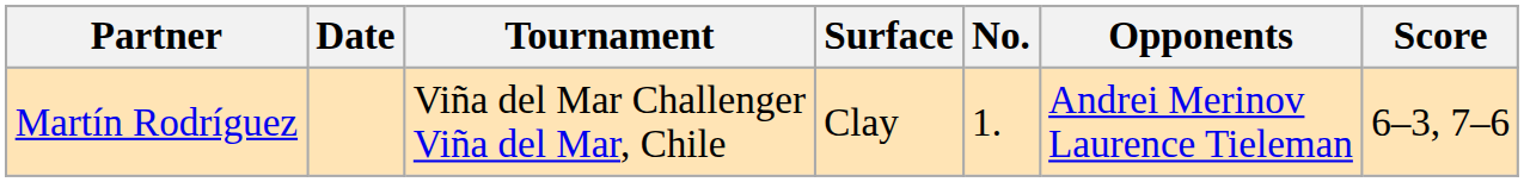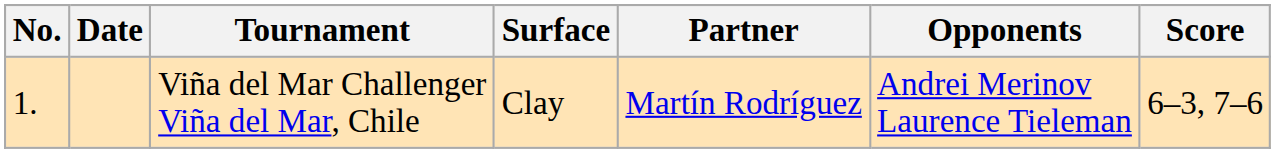columns swapped: No. <-> Partner
